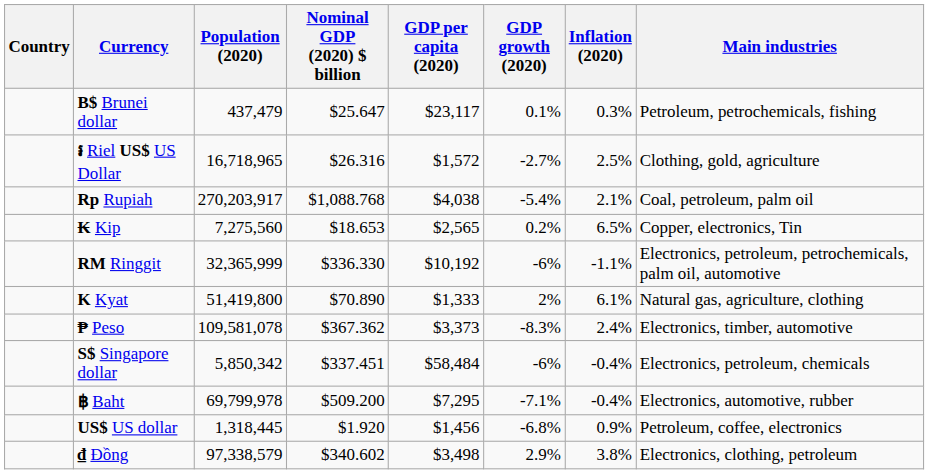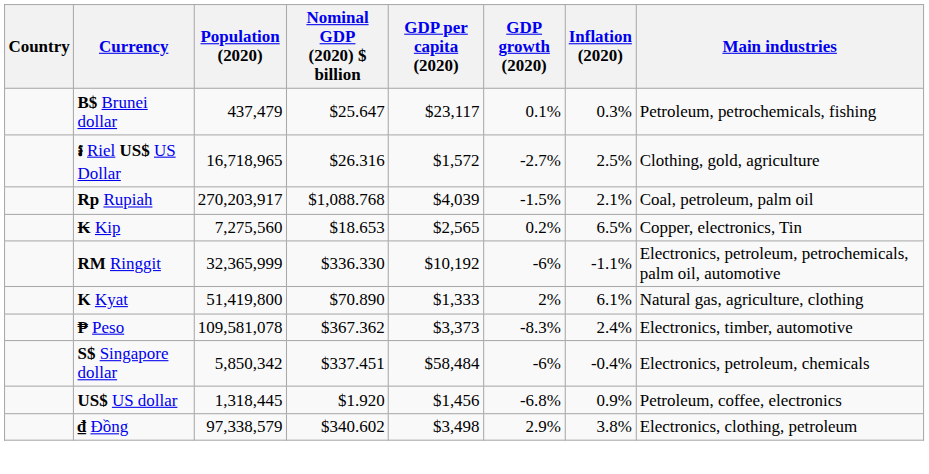Rp Rupiah | GDP per capita (2020): $4,038 -> $4,039
Rp Rupiah | GDP growth (2020): -5.4% -> -1.5%
- row: ฿ Baht | 69,799,978 | $509.200 | $7,295 | -7.1% | -0.4% | Electronics, automotive, rubber
